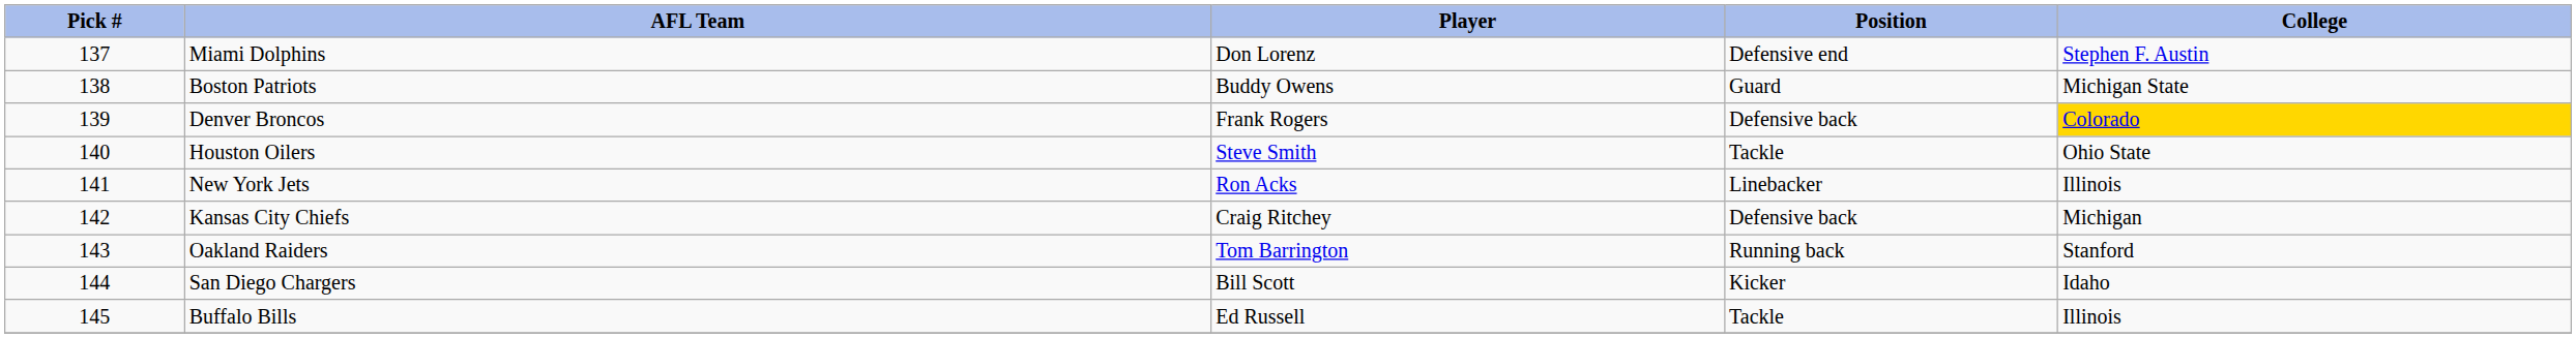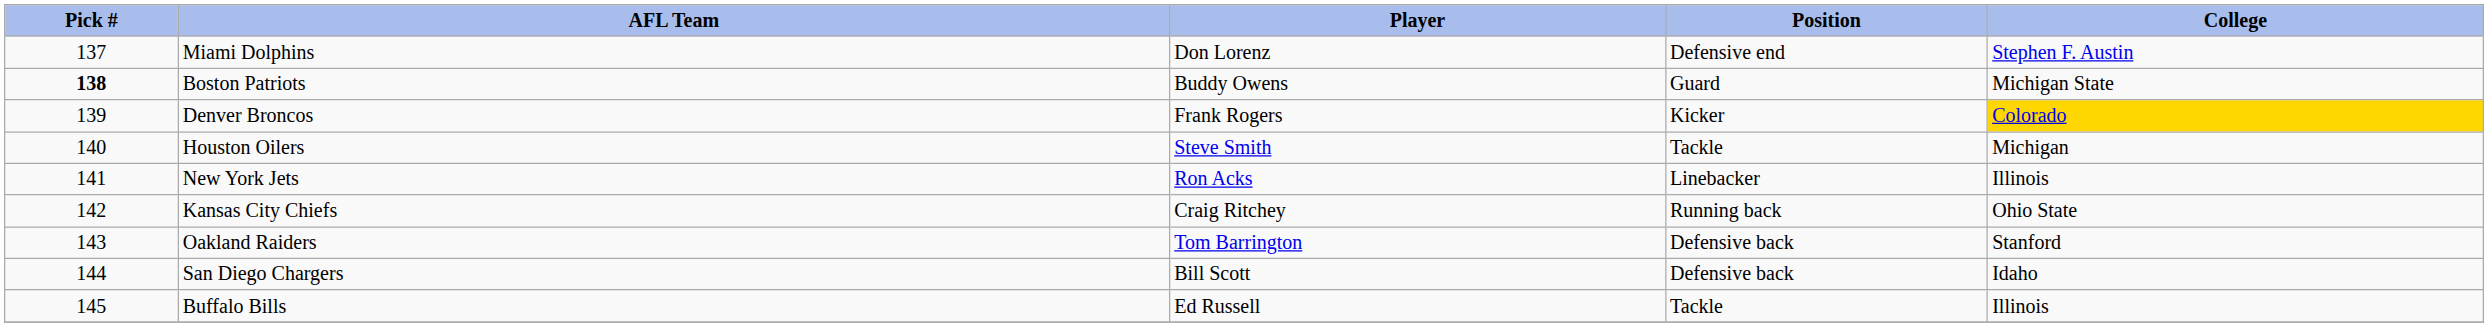Boston Patriots | Pick #: normal -> bold
Denver Broncos | Position: Defensive back -> Kicker
Houston Oilers | College: Ohio State -> Michigan
Kansas City Chiefs | Position: Defensive back -> Running back
Kansas City Chiefs | College: Michigan -> Ohio State
Oakland Raiders | Position: Running back -> Defensive back
San Diego Chargers | Position: Kicker -> Defensive back
